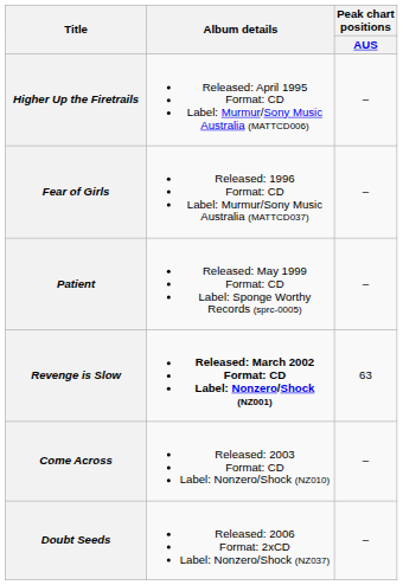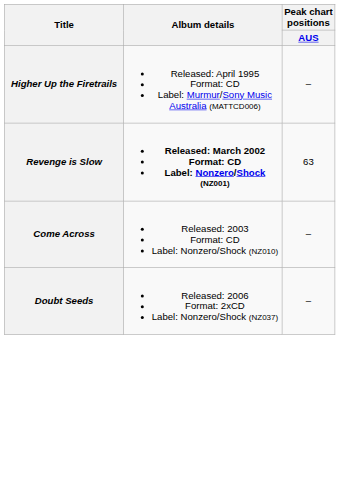- row: Fear of Girls | Released: 1996 Format: CD Label: Murmur/Sony Music Australia (MATTCD037) | –
- row: Patient | Released: May 1999 Format: CD Label: Sponge Worthy Records (sprc-0005) | –
